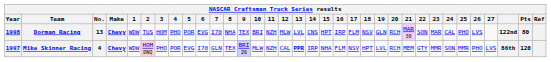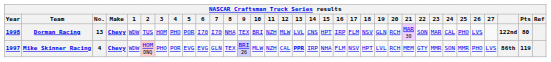Dorman Racing | 6: EVG -> I70
Mike Skinner Racing | 6: I70 -> EVG
Mike Skinner Racing | Pts: 120 -> 119
